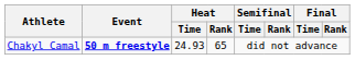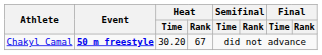Chakyl Camal | Heat / Time: 24.93 -> 30.20
Chakyl Camal | Heat / Rank: 65 -> 67
